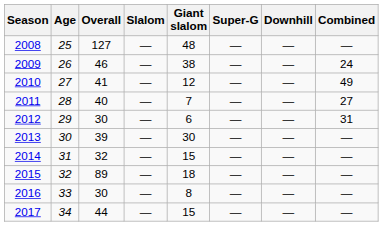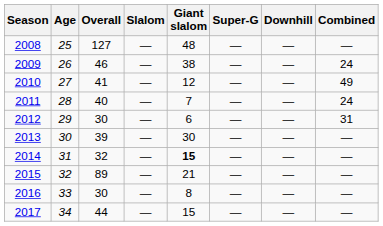2011 | Combined: 27 -> 24
2014 | Giant slalom: normal -> bold
2015 | Giant slalom: 18 -> 21
